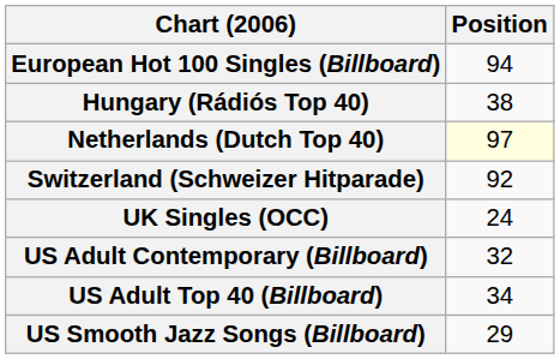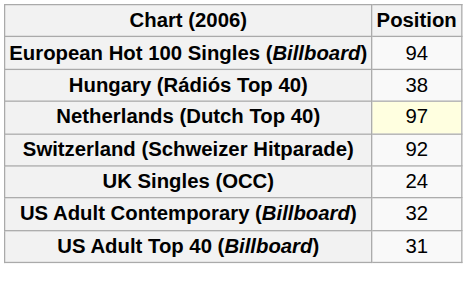US Adult Top 40 (Billboard) | Position: 34 -> 31
- row: US Smooth Jazz Songs (Billboard) | 29
